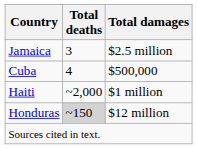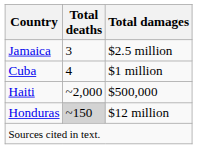Cuba | Total damages: $500,000 -> $1 million
Haiti | Total damages: $1 million -> $500,000
